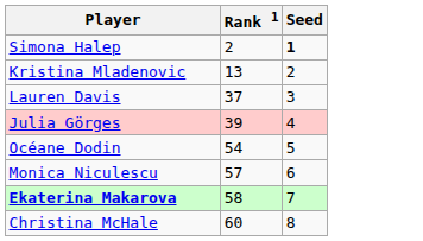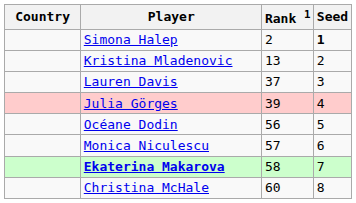+ column: Country
Océane Dodin | Rank 1: 54 -> 56
